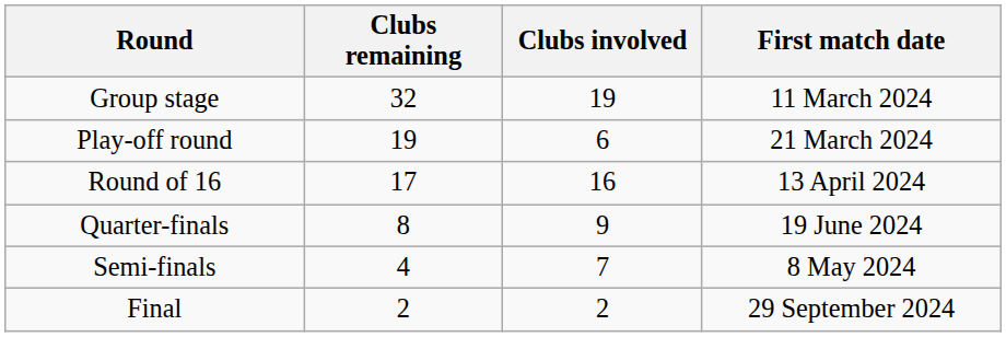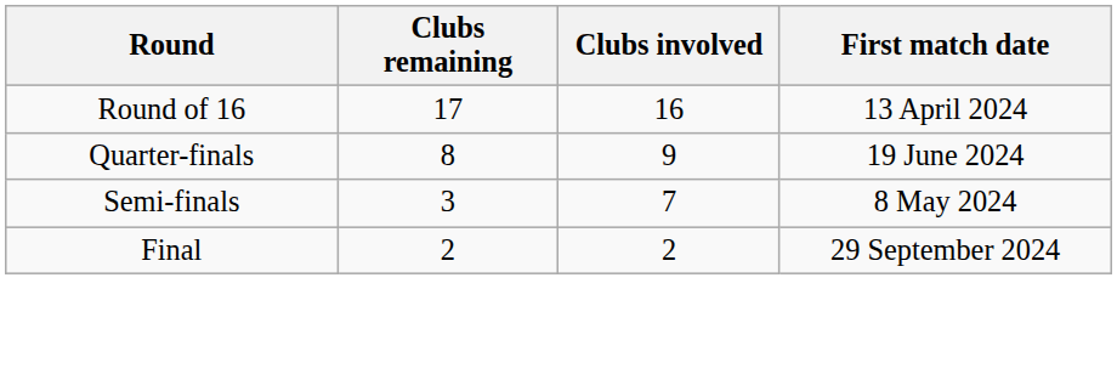- row: Group stage | 32 | 19 | 11 March 2024
- row: Play-off round | 19 | 6 | 21 March 2024
Semi-finals | Clubs remaining: 4 -> 3
